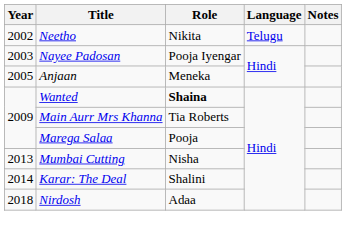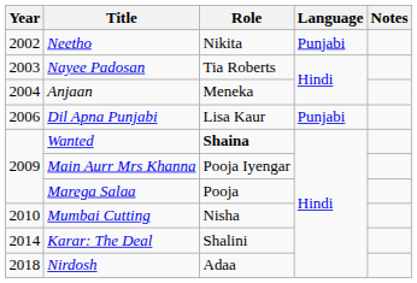Neetho | Language: Telugu -> Punjabi
Nayee Padosan | Role: Pooja Iyengar -> Tia Roberts
Anjaan | Year: 2005 -> 2004
+ row: 2006 | Dil Apna Punjabi | Lisa Kaur | Punjabi
Main Aurr Mrs Khanna | Role: Tia Roberts -> Pooja Iyengar
Mumbai Cutting | Year: 2013 -> 2010
